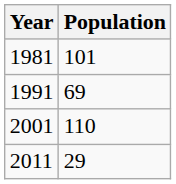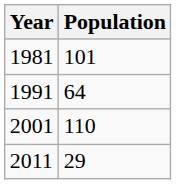1991 | Population: 69 -> 64
